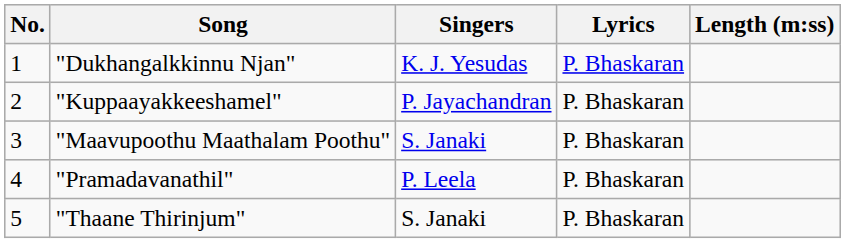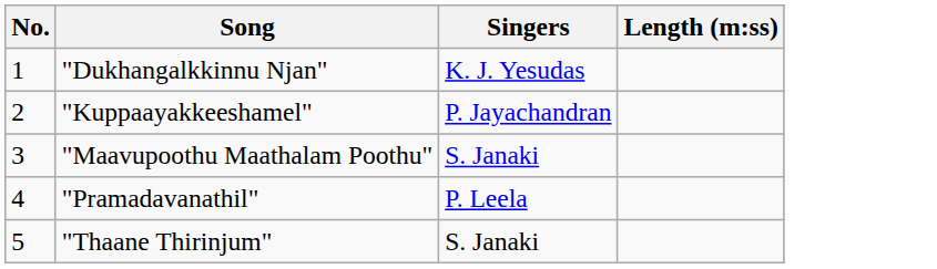- column: Lyrics | P. Bhaskaran | P. Bhaskaran | P. Bhaskaran | P. Bhaskaran | P. Bhaskaran
